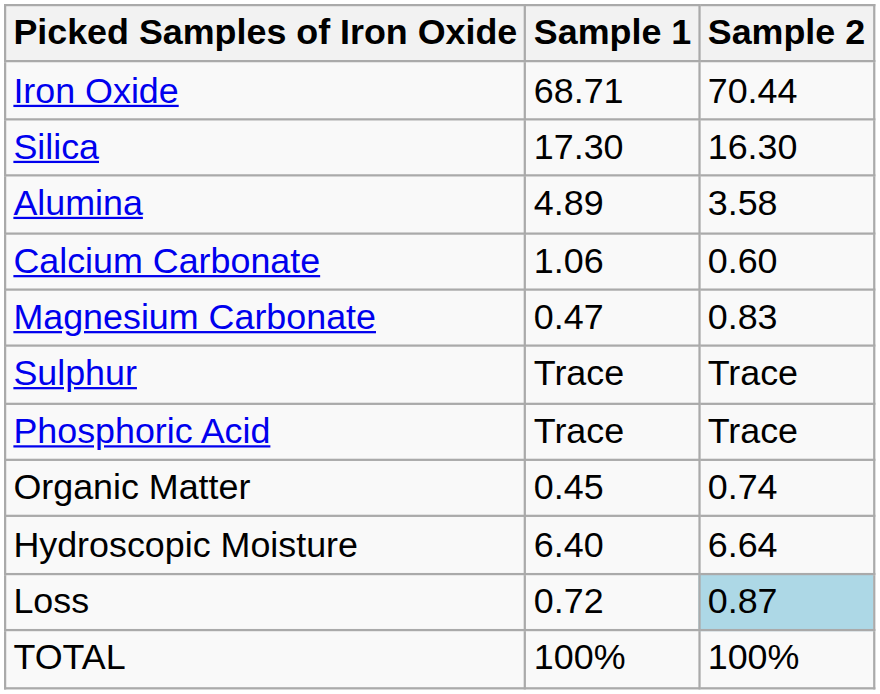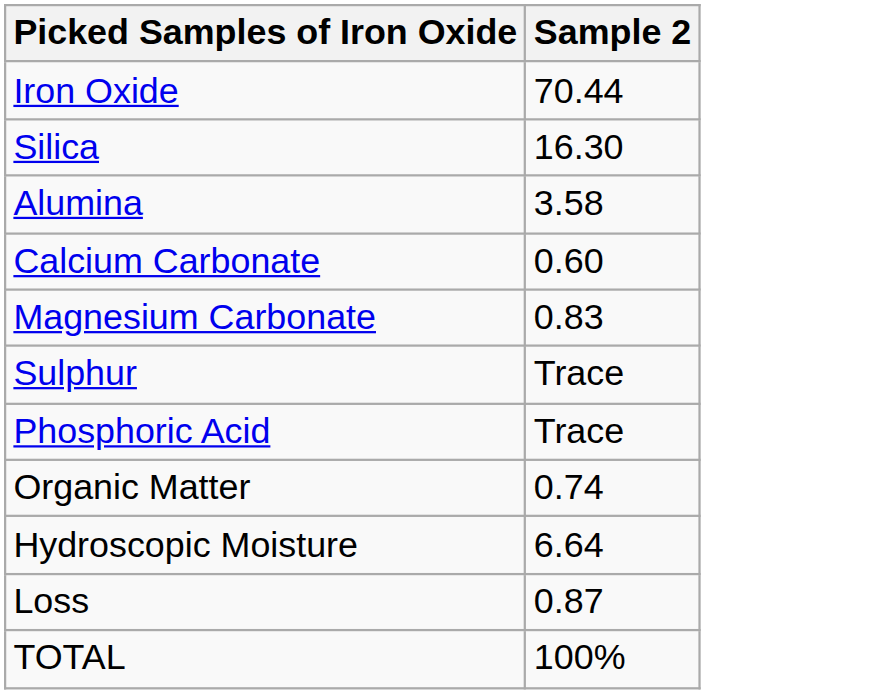- column: Sample 1 | 68.71 | 17.30 | 4.89 | 1.06 | 0.47 | Trace | Trace | 0.45 | 6.40 | 0.72 | 100%
Loss | Sample 2: lightblue background -> no background
